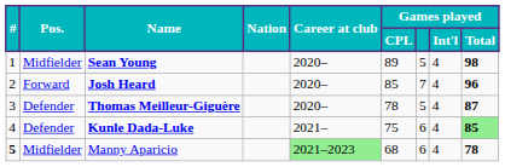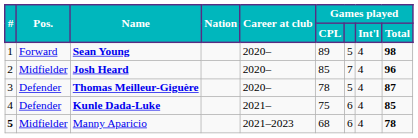Sean Young | Pos.: Midfielder -> Forward
Josh Heard | Pos.: Forward -> Midfielder
Kunle Dada-Luke | Games played / Total: lightgreen background -> no background
Manny Aparicio | Career at club: lightgreen background -> no background
